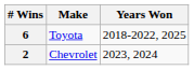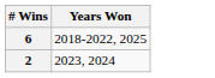- column: Make | Toyota | Chevrolet
